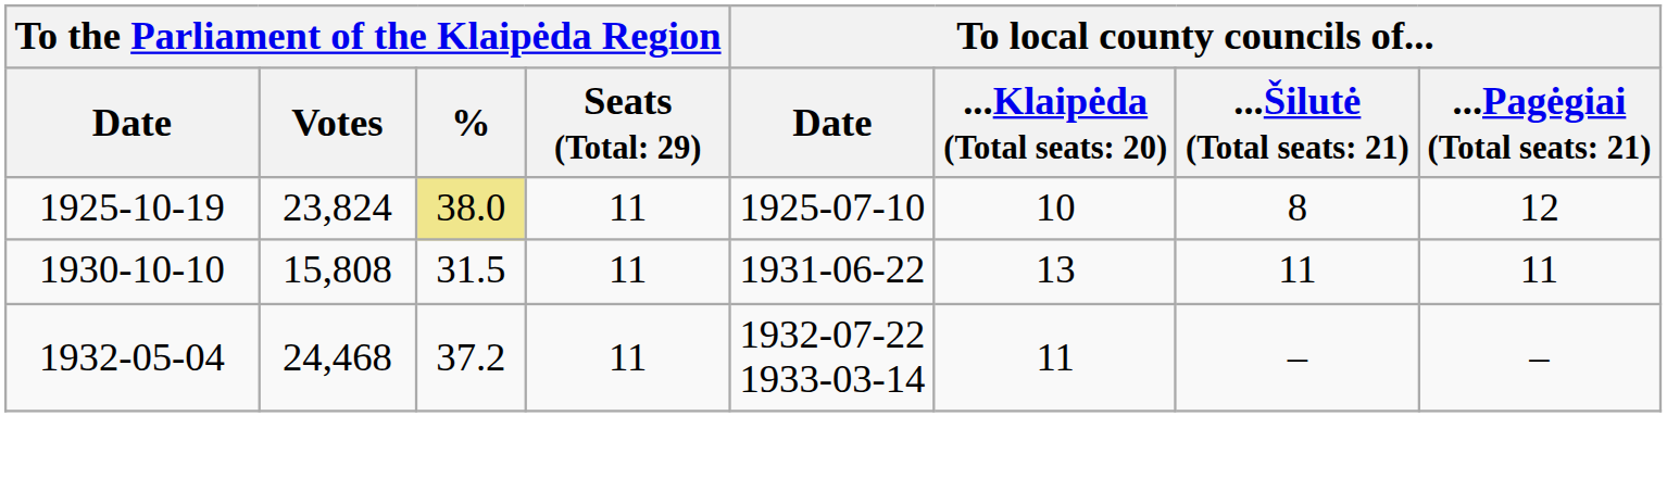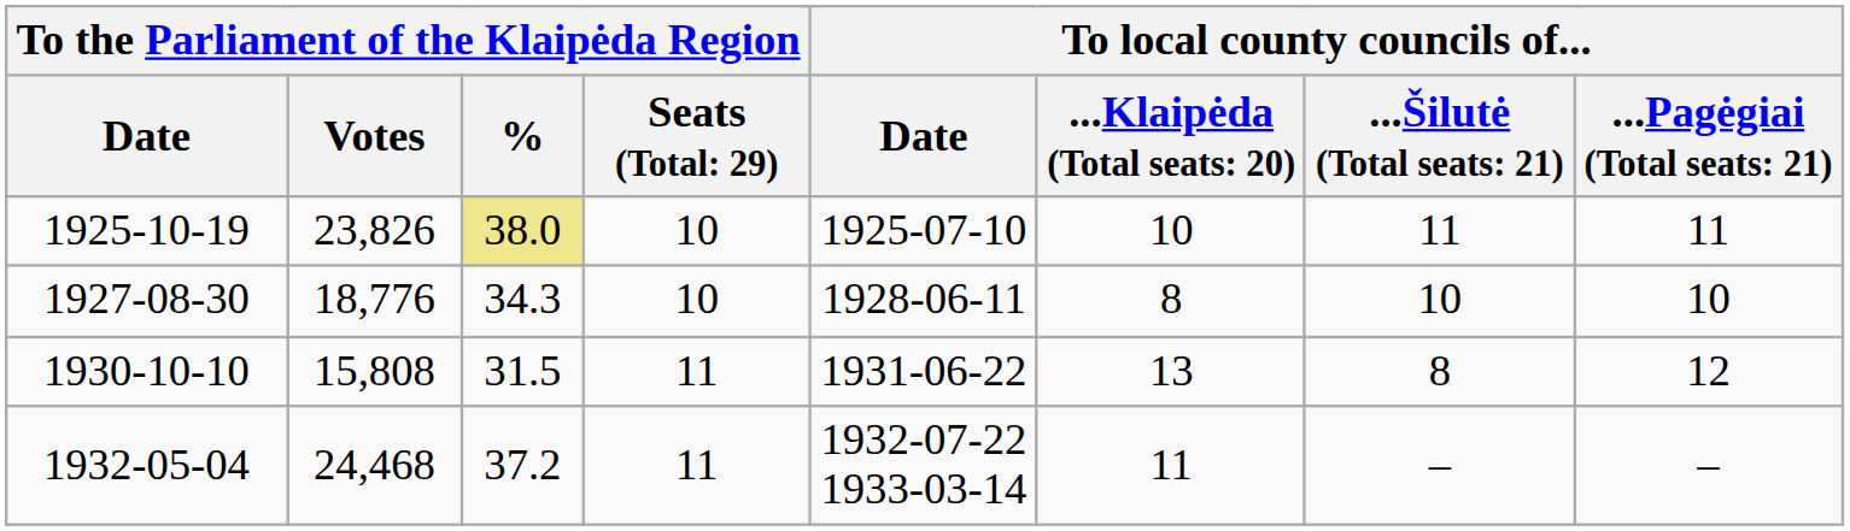1925-10-19 | To the Parliament of the Klaipėda Region / Votes: 23,824 -> 23,826
1925-10-19 | column 4: 11 -> 10
1925-10-19 | column 7: 8 -> 11
1925-10-19 | column 8: 12 -> 11
+ row: 1927-08-30 | 18,776 | 34.3 | 10 | 1928-06-11 | 8 | 10 | 10
1930-10-10 | column 7: 11 -> 8
1930-10-10 | column 8: 11 -> 12
